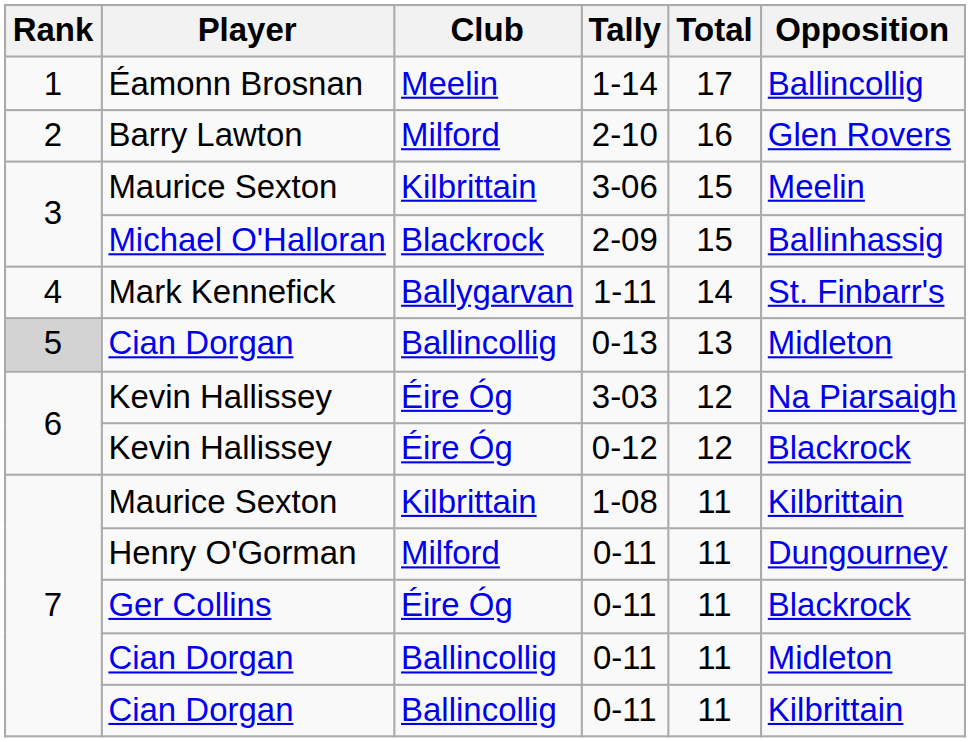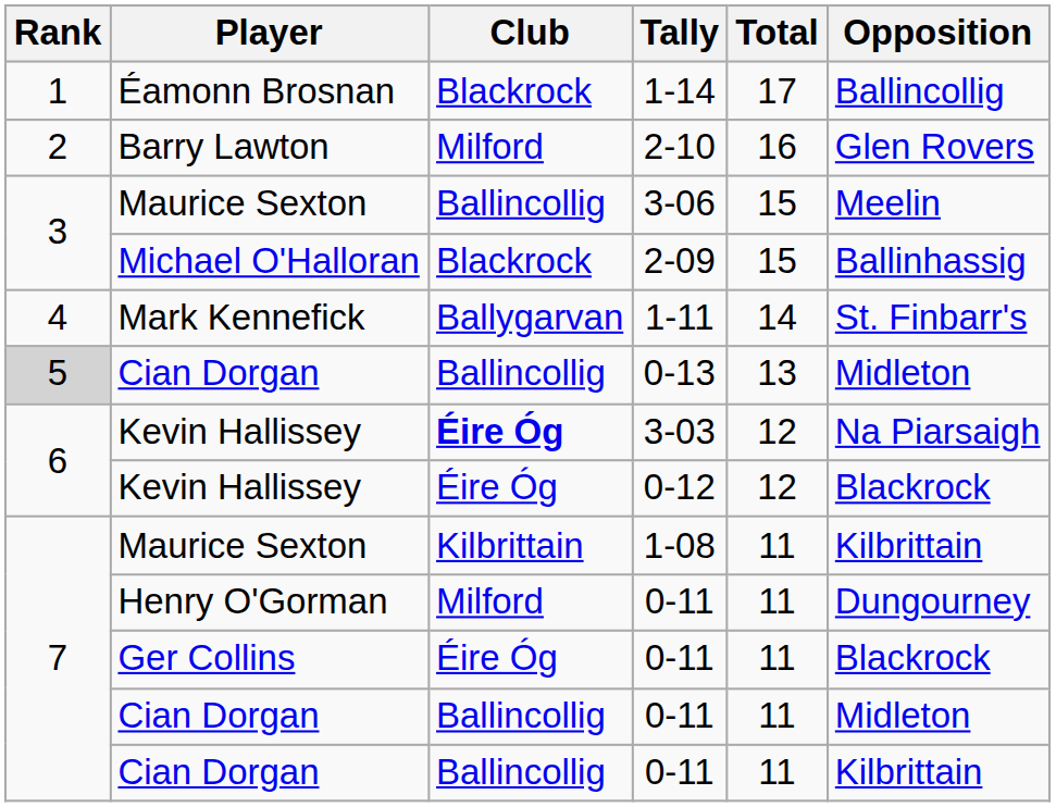1-14 | Club: Meelin -> Blackrock
3-06 | Club: Kilbrittain -> Ballincollig
3-03 | Club: normal -> bold
